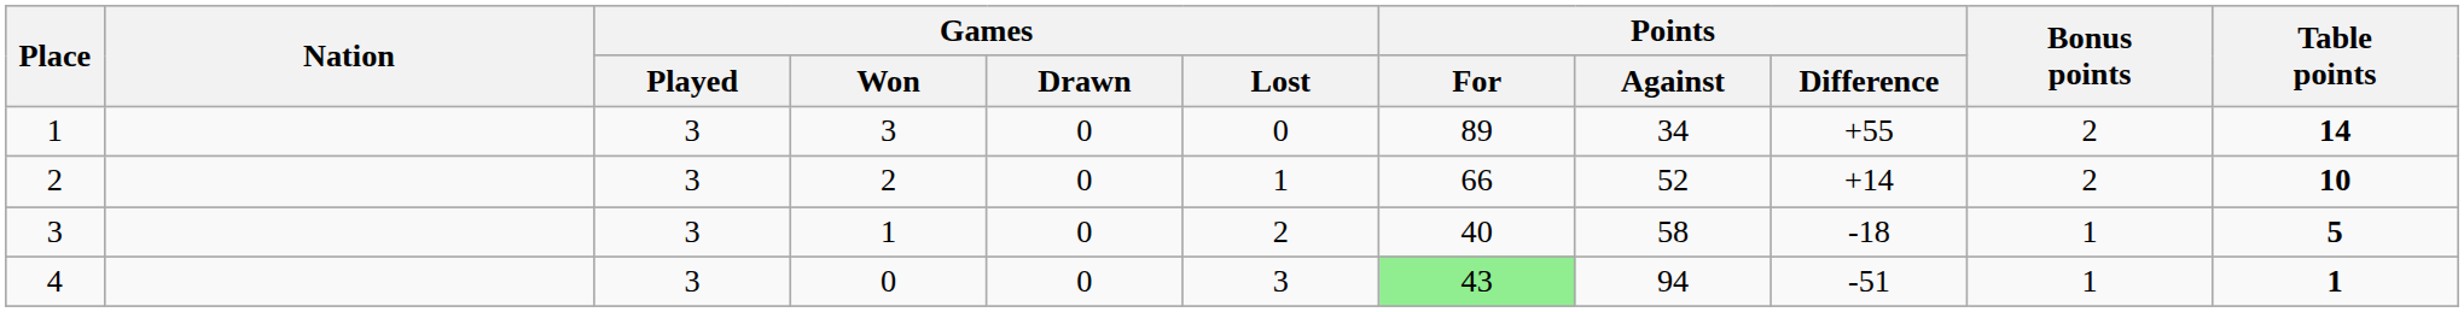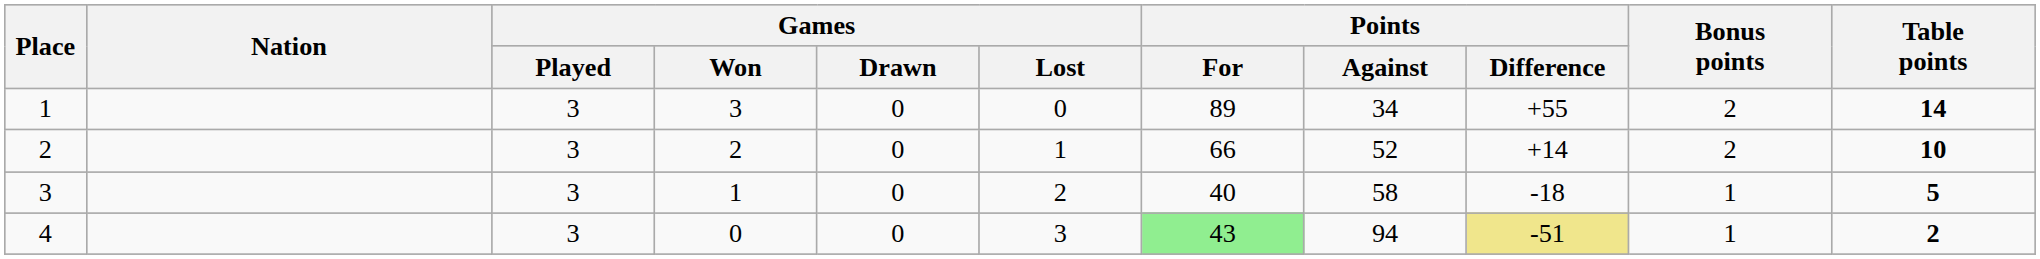4 | Points / Difference: no background -> khaki background
4 | Table points: 1 -> 2
